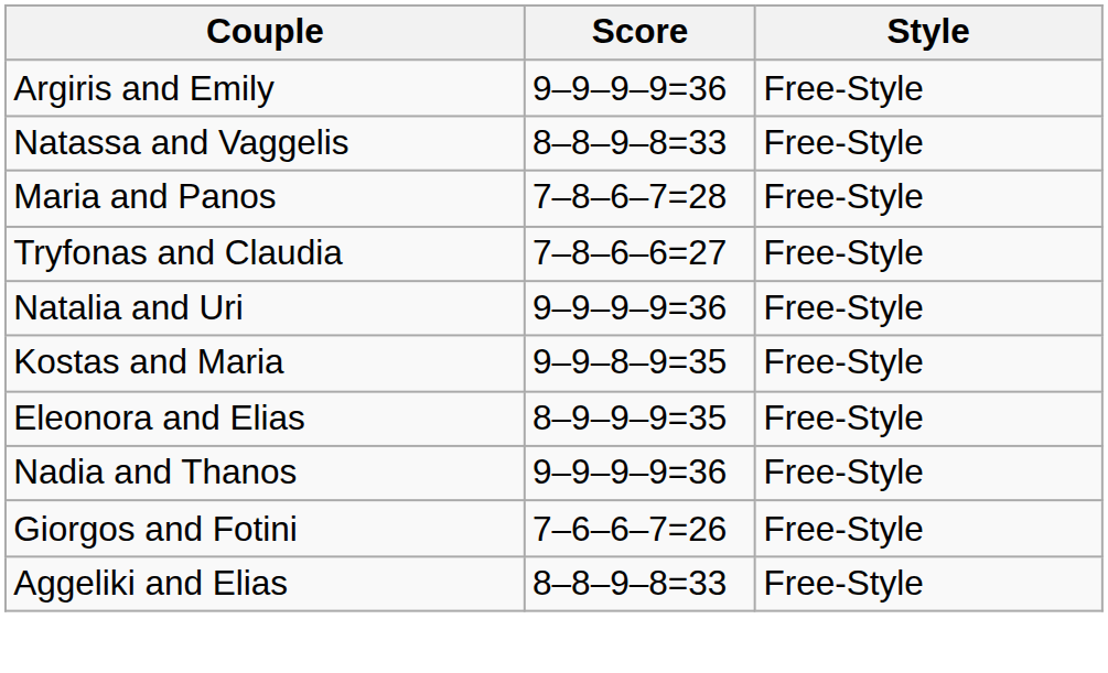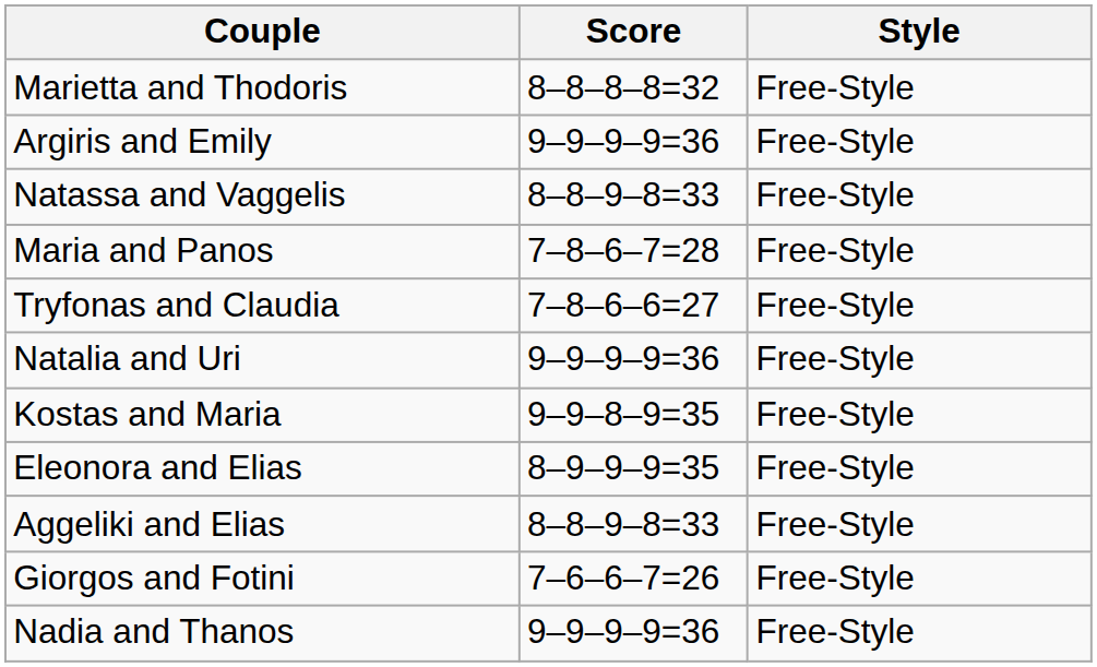+ row: Marietta and Thodoris | 8–8–8–8=32 | Free-Style
rows swapped: Aggeliki and Elias <-> Nadia and Thanos
